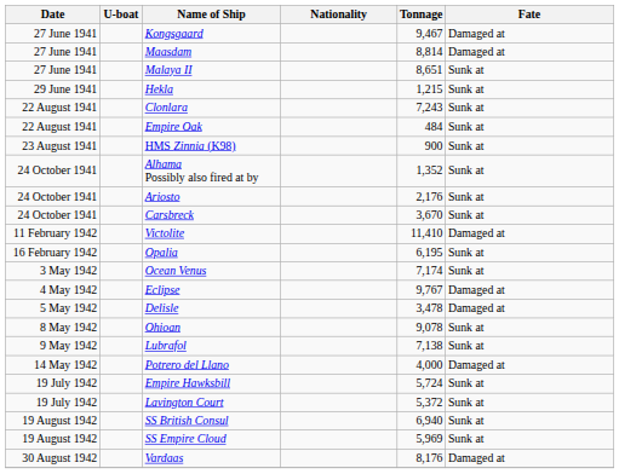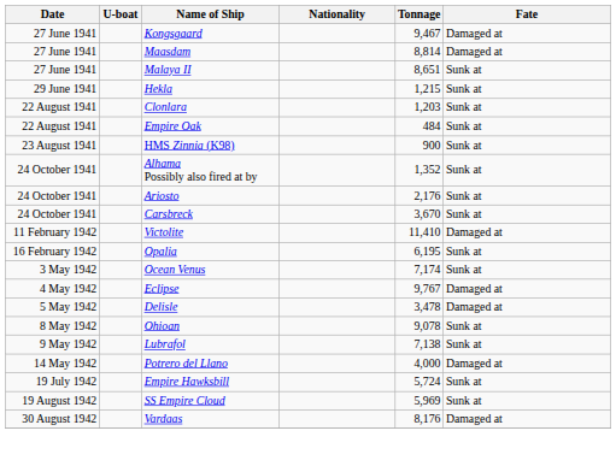Clonlara | Tonnage: 7,243 -> 1,203
- row: 19 July 1942 | Lavington Court | 5,372 | Sunk at
- row: 19 August 1942 | SS British Consul | 6,940 | Sunk at
